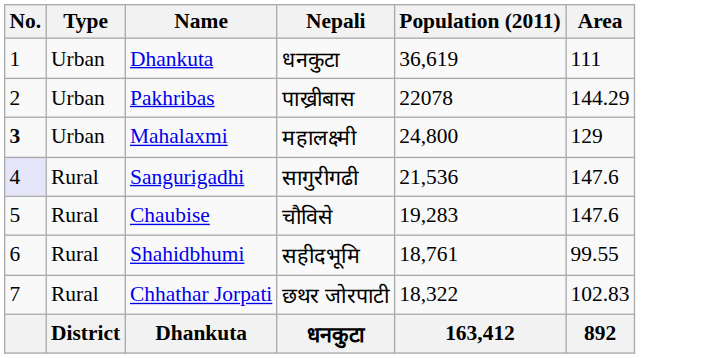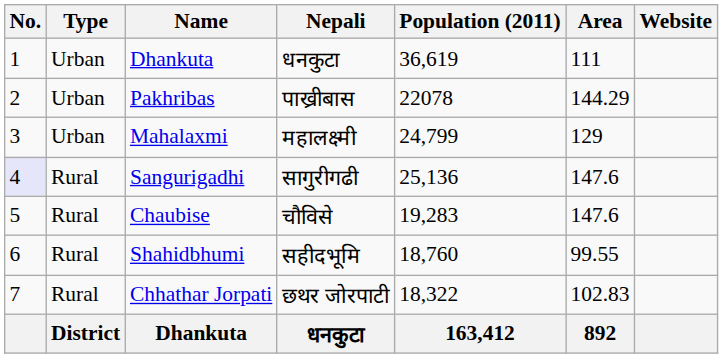+ column: Website
Mahalaxmi | No.: bold -> normal
Mahalaxmi | Population (2011): 24,800 -> 24,799
Sangurigadhi | Population (2011): 21,536 -> 25,136
Shahidbhumi | Population (2011): 18,761 -> 18,760
